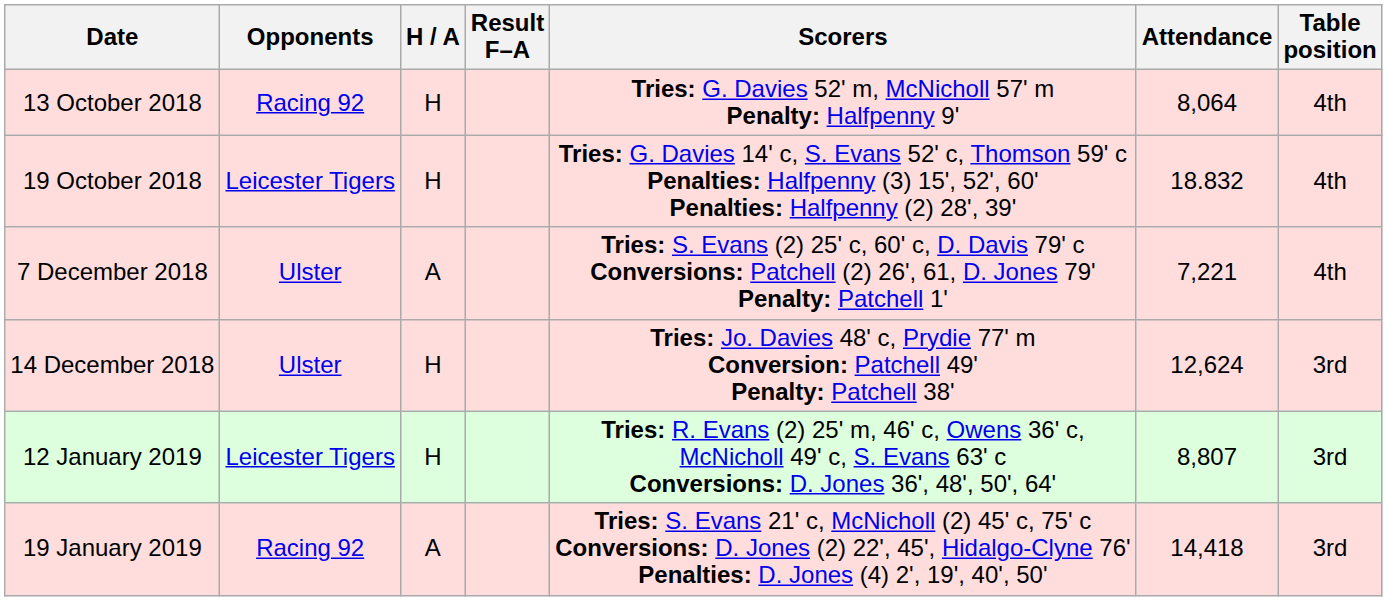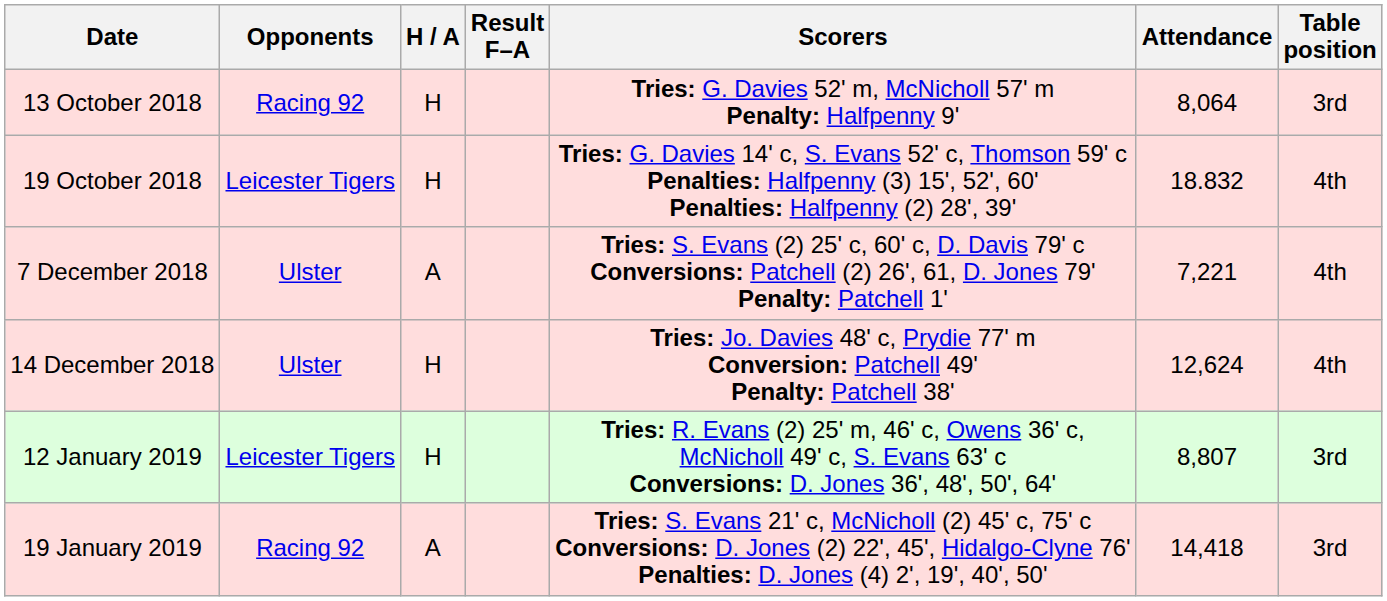13 October 2018 | Table position: 4th -> 3rd
14 December 2018 | Table position: 3rd -> 4th
